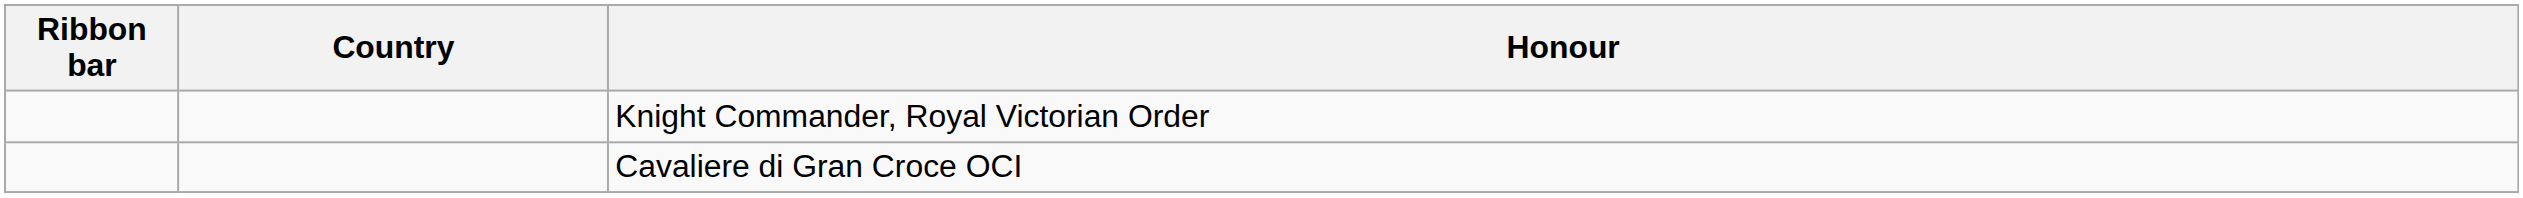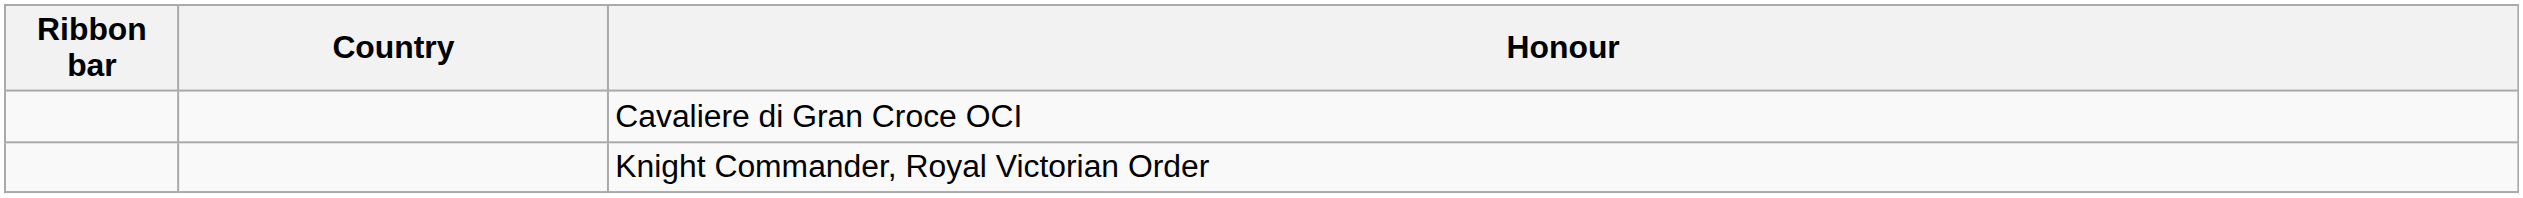rows swapped: Cavaliere di Gran Croce OCI <-> Knight Commander, Royal Victorian Order
